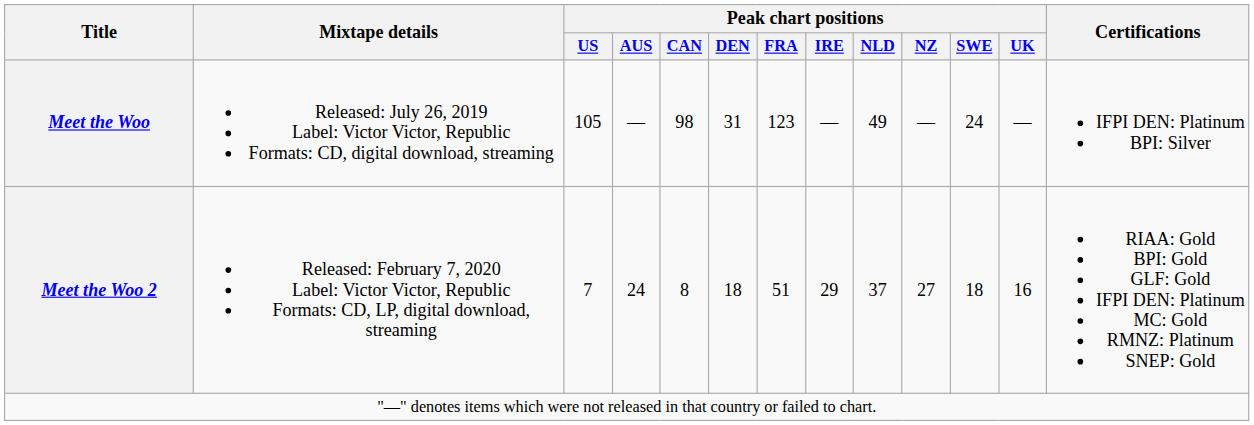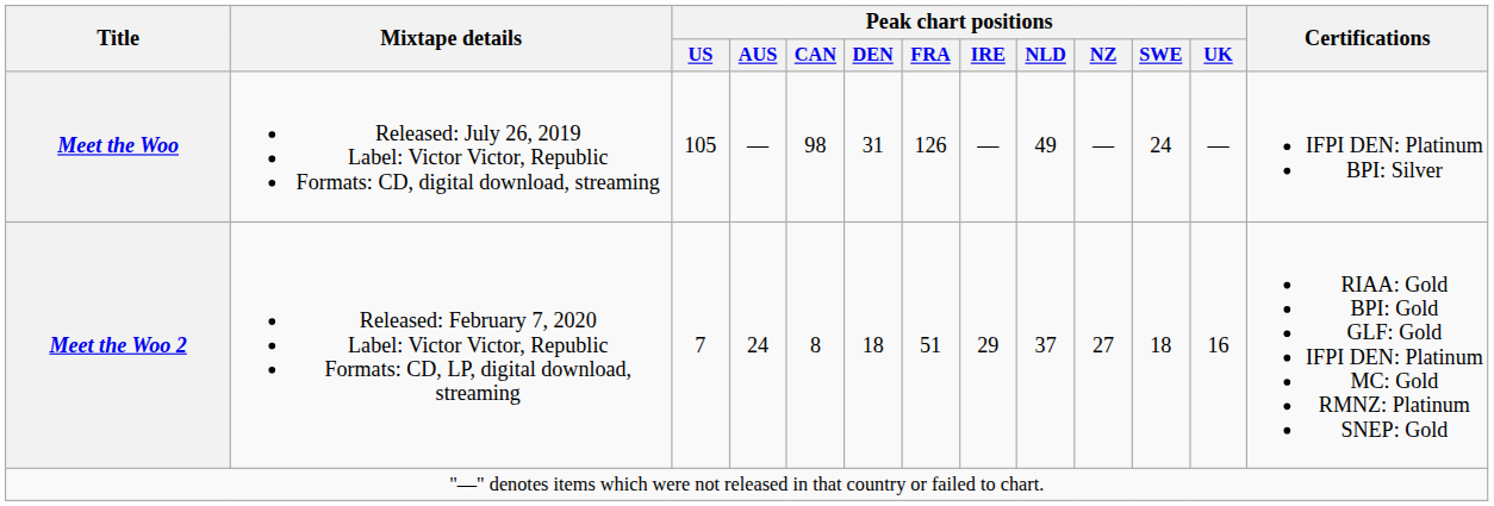Meet the Woo | Peak chart positions / FRA: 123 -> 126
